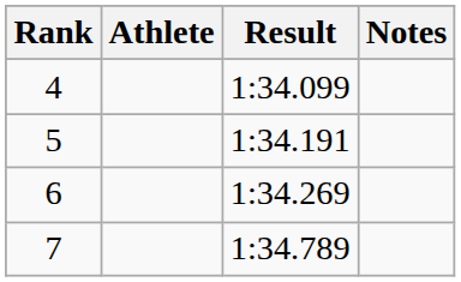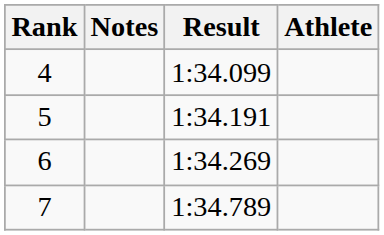columns swapped: Athlete <-> Notes
